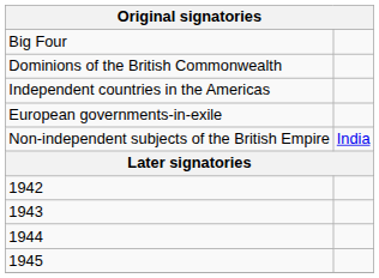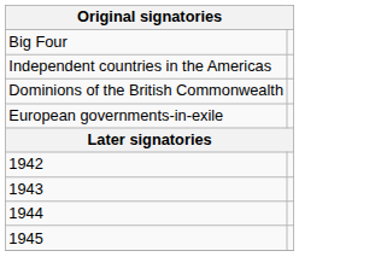rows swapped: Dominions of the British Commonwealth <-> Independent countries in the Americas
- row: Non-independent subjects of the British Empire | India
